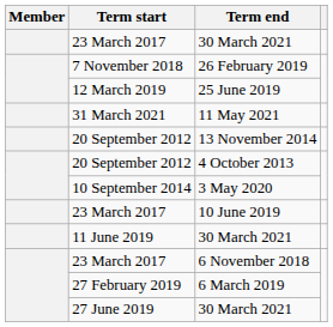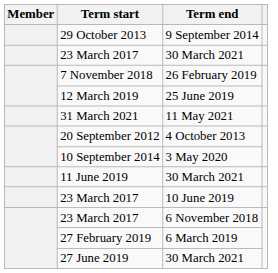+ row: 29 October 2013 | 9 September 2014
- row: 20 September 2012 | 13 November 2014
rows swapped: 11 June 2019 / 30 March 2021 <-> 10 June 2019
